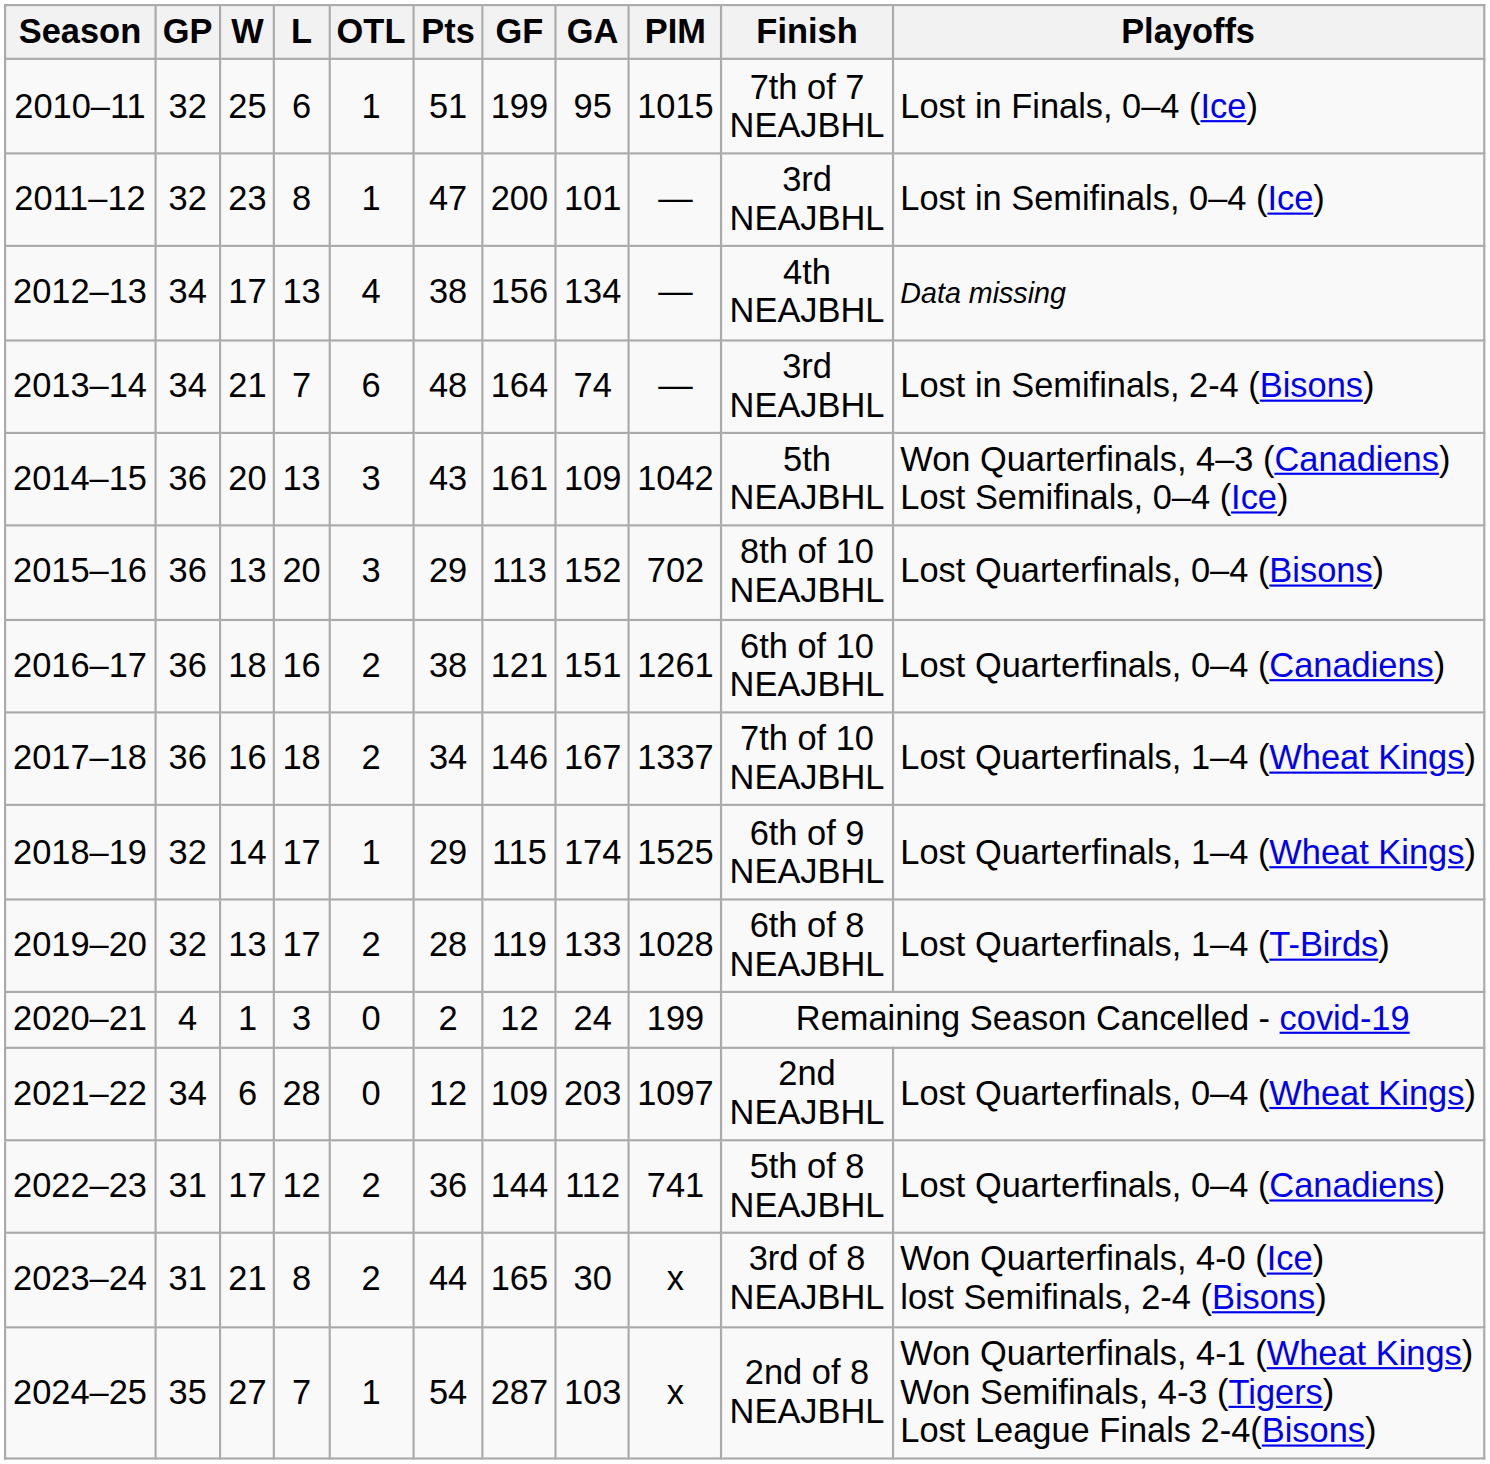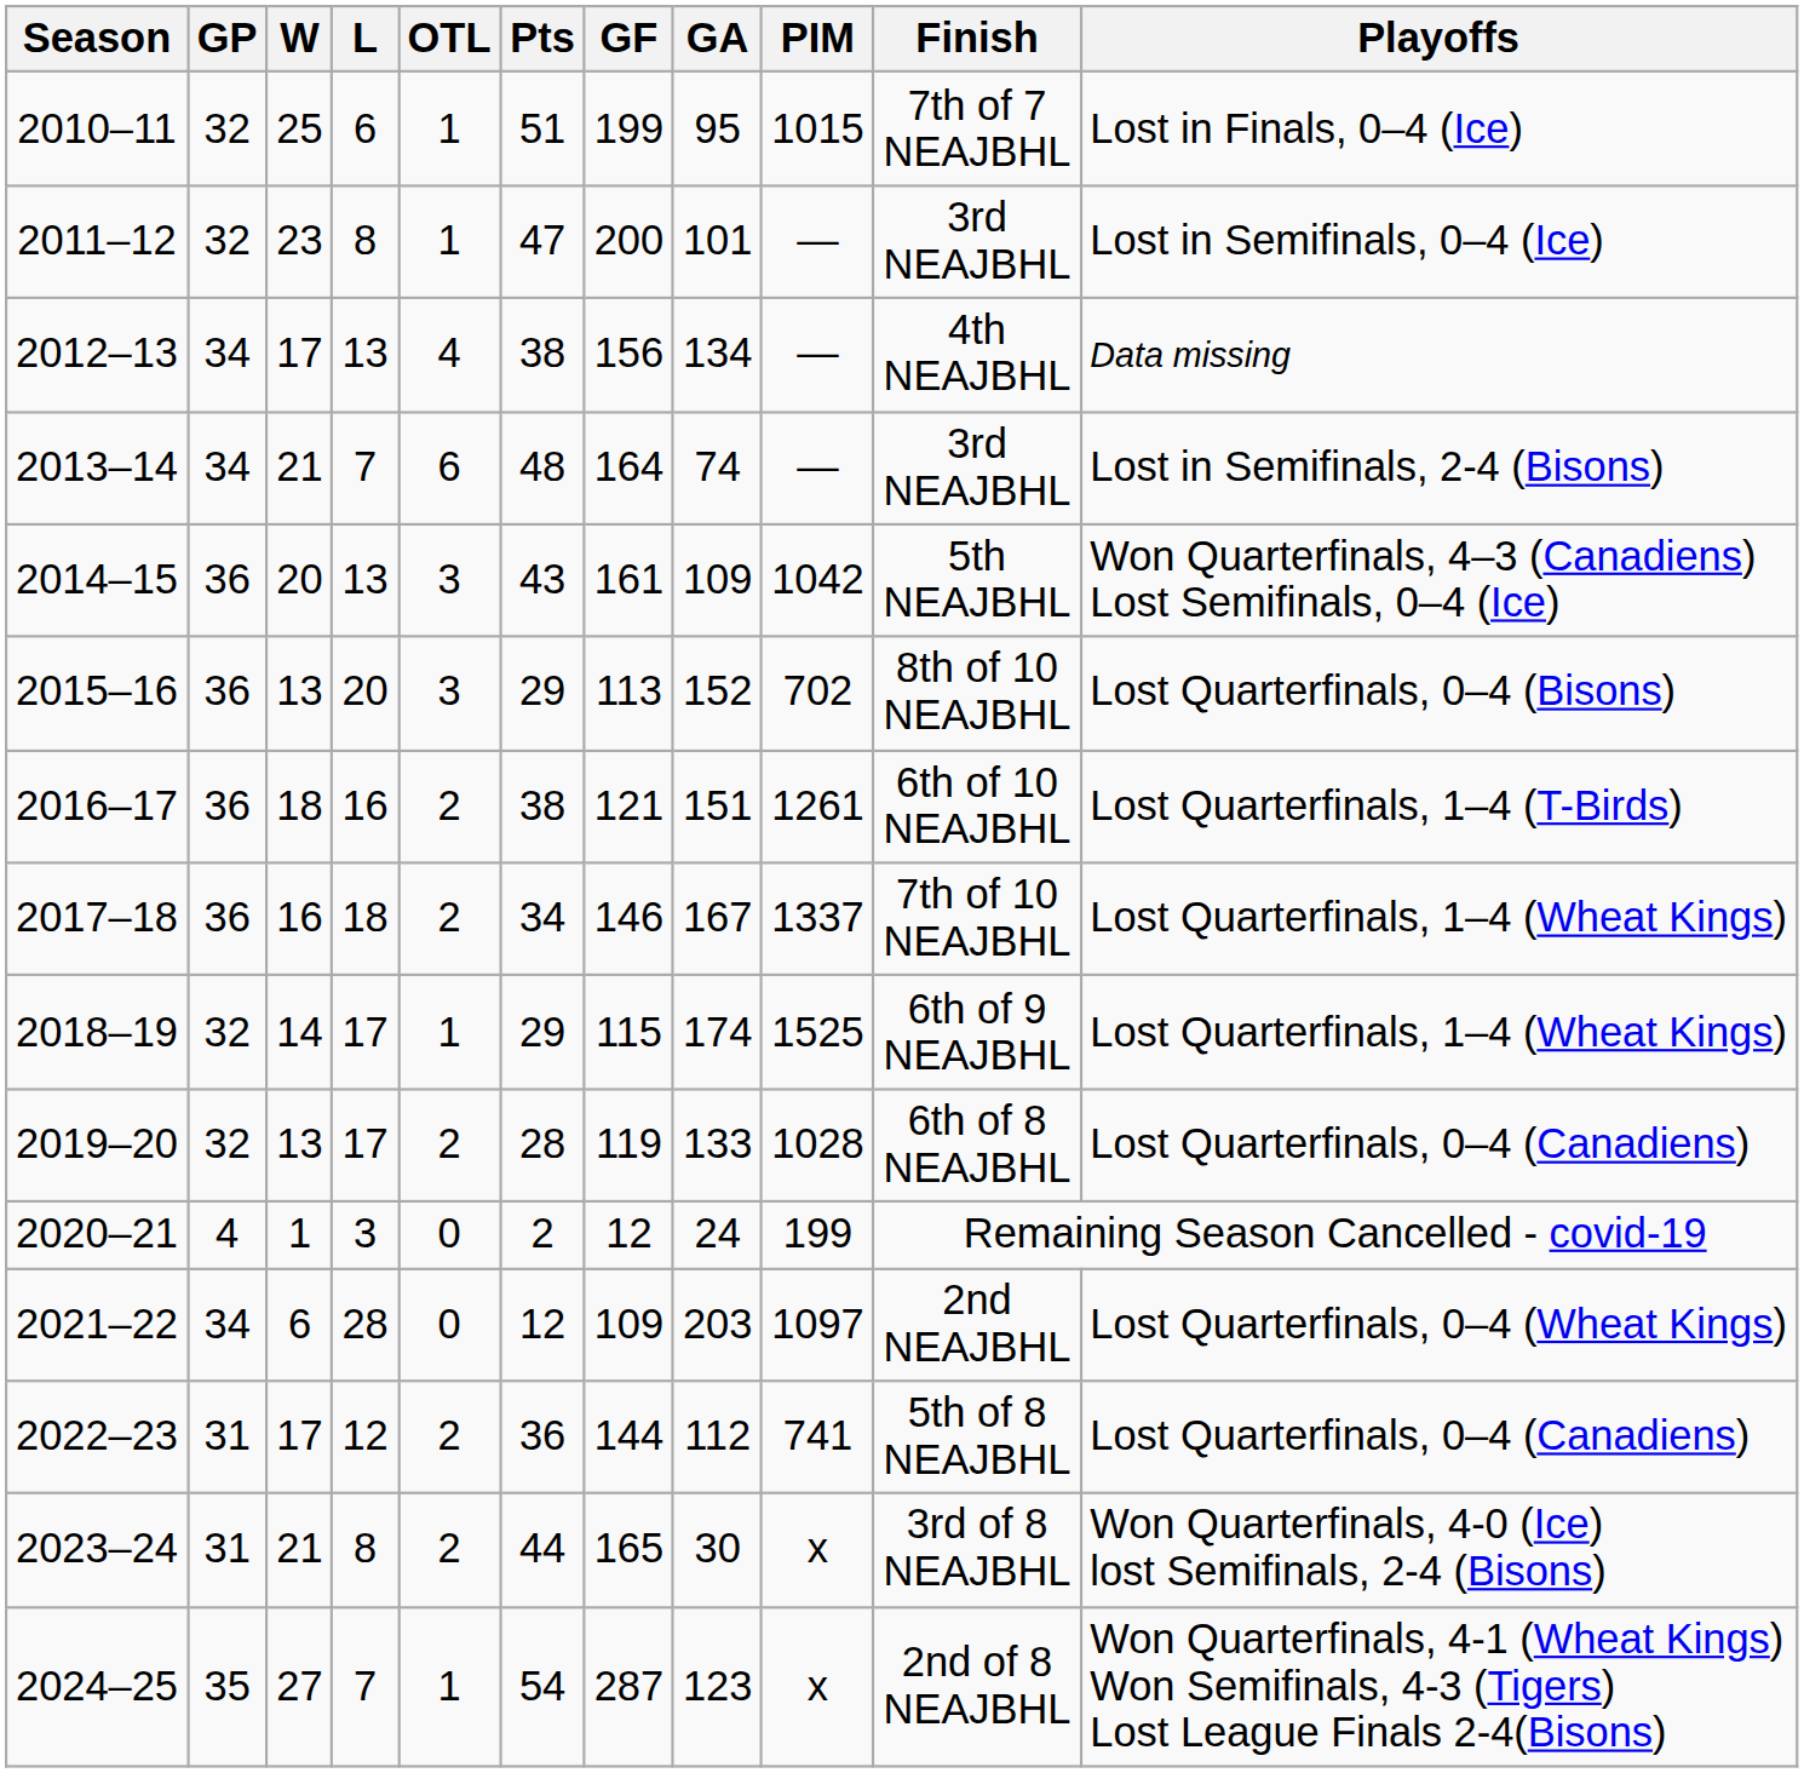2016–17 | Playoffs: Lost Quarterfinals, 0–4 (Canadiens) -> Lost Quarterfinals, 1–4 (T-Birds)
2019–20 | Playoffs: Lost Quarterfinals, 1–4 (T-Birds) -> Lost Quarterfinals, 0–4 (Canadiens)
2024–25 | GA: 103 -> 123
